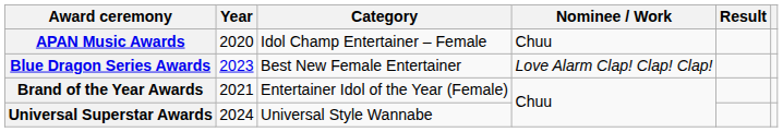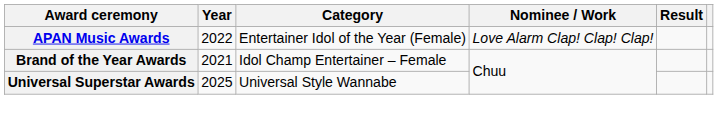APAN Music Awards | Year: 2020 -> 2022
APAN Music Awards | Category: Idol Champ Entertainer – Female -> Entertainer Idol of the Year (Female)
APAN Music Awards | Nominee / Work: Chuu -> Love Alarm Clap! Clap! Clap!
- row: Blue Dragon Series Awards | 2023 | Best New Female Entertainer | Love Alarm Clap! Clap! Clap!
Brand of the Year Awards | Category: Entertainer Idol of the Year (Female) -> Idol Champ Entertainer – Female
Universal Superstar Awards | Year: 2024 -> 2025
